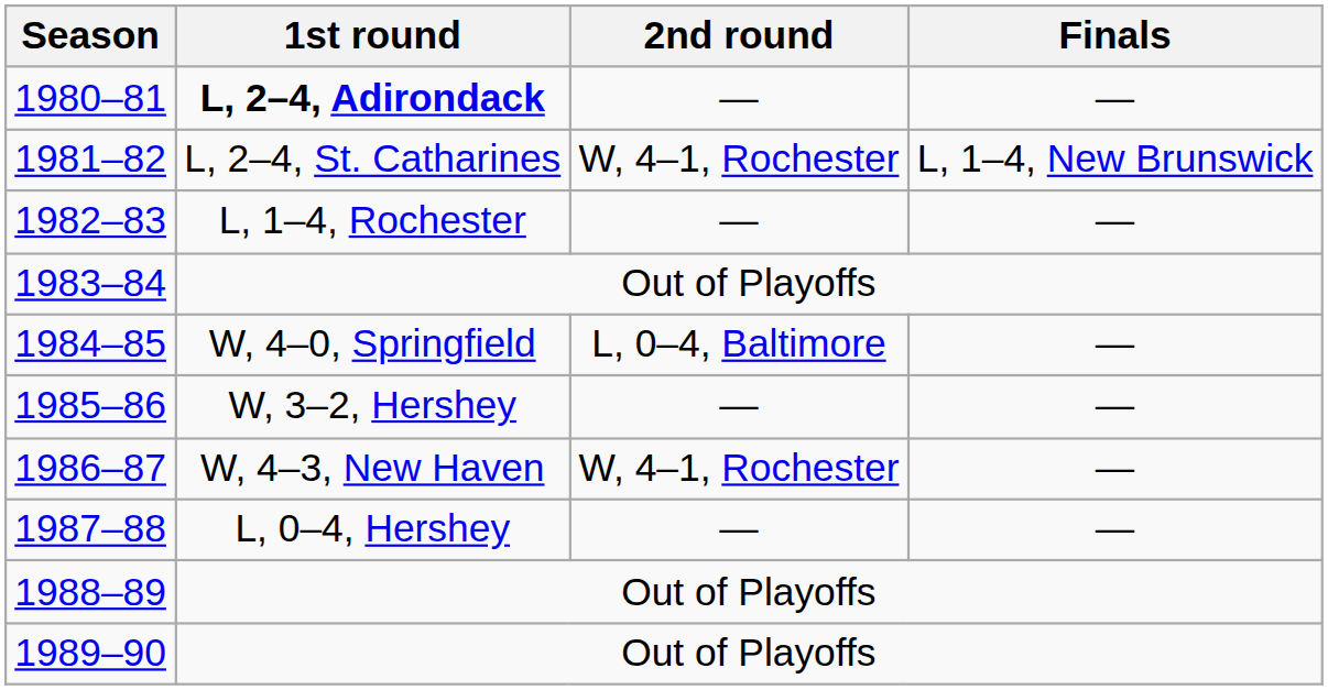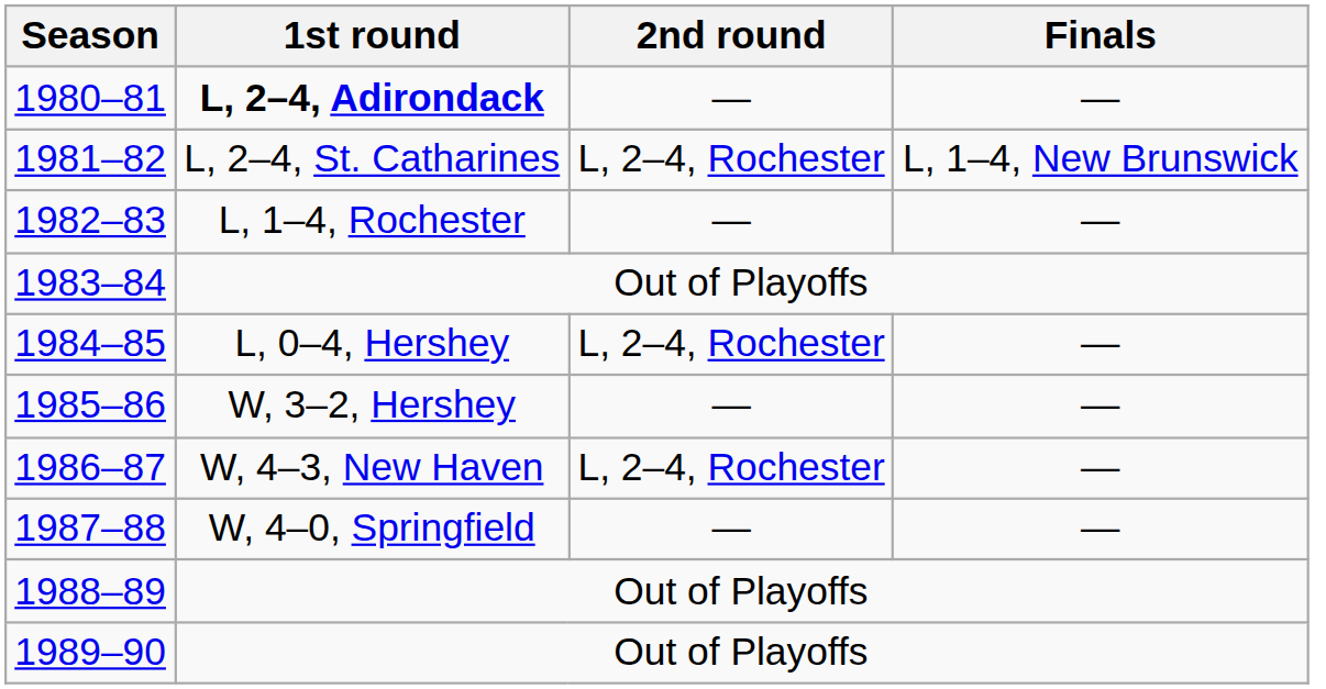1981–82 | 2nd round: W, 4–1, Rochester -> L, 2–4, Rochester
1984–85 | 1st round: W, 4–0, Springfield -> L, 0–4, Hershey
1984–85 | 2nd round: L, 0–4, Baltimore -> L, 2–4, Rochester
1986–87 | 2nd round: W, 4–1, Rochester -> L, 2–4, Rochester
1987–88 | 1st round: L, 0–4, Hershey -> W, 4–0, Springfield
